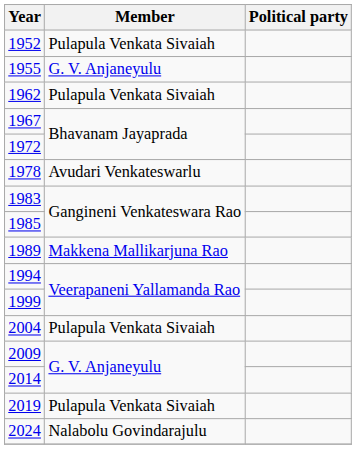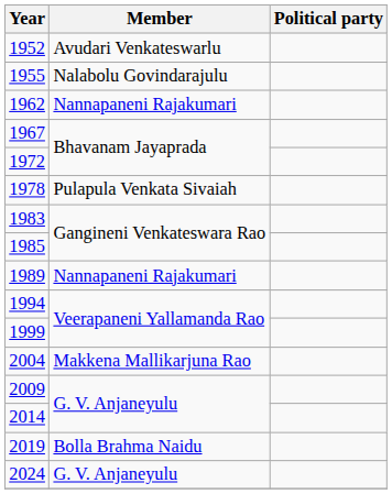1952 | Member: Pulapula Venkata Sivaiah -> Avudari Venkateswarlu
1955 | Member: G. V. Anjaneyulu -> Nalabolu Govindarajulu
1962 | Member: Pulapula Venkata Sivaiah -> Nannapaneni Rajakumari
1978 | Member: Avudari Venkateswarlu -> Pulapula Venkata Sivaiah
1989 | Member: Makkena Mallikarjuna Rao -> Nannapaneni Rajakumari
2004 | Member: Pulapula Venkata Sivaiah -> Makkena Mallikarjuna Rao
2019 | Member: Pulapula Venkata Sivaiah -> Bolla Brahma Naidu
2024 | Member: Nalabolu Govindarajulu -> G. V. Anjaneyulu
